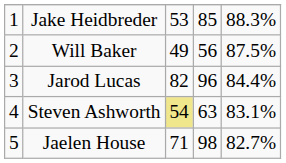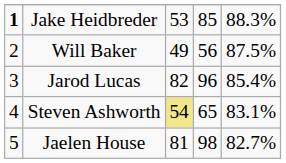Jake Heidbreder | column 1: normal -> bold
Jarod Lucas | column 5: 84.4% -> 85.4%
Steven Ashworth | column 4: 63 -> 65
Jaelen House | column 3: 71 -> 81
